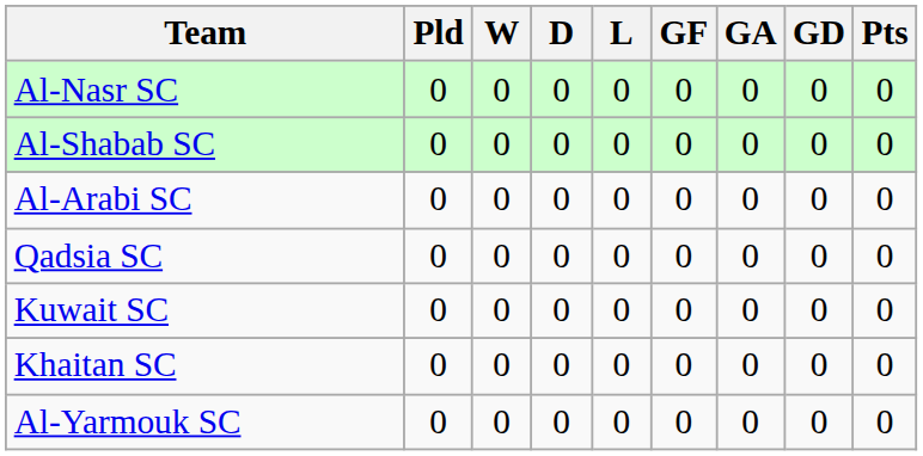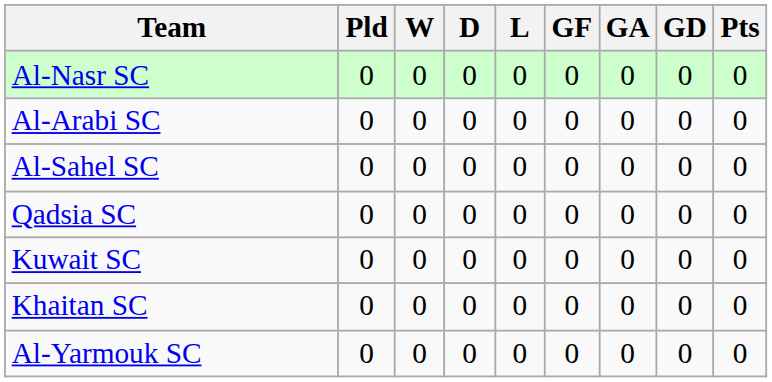- row: Al-Shabab SC | 0 | 0 | 0 | 0 | 0 | 0 | 0 | 0
+ row: Al-Sahel SC | 0 | 0 | 0 | 0 | 0 | 0 | 0 | 0
